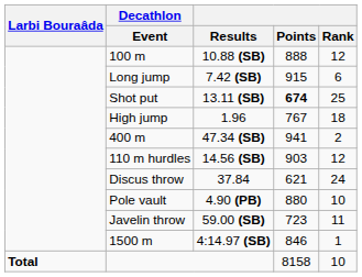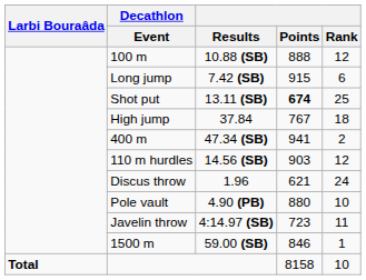High jump | Results: 1.96 -> 37.84
Discus throw | Results: 37.84 -> 1.96
Javelin throw | Results: 59.00 (SB) -> 4:14.97 (SB)
1500 m | Results: 4:14.97 (SB) -> 59.00 (SB)
